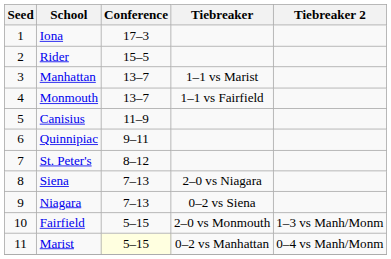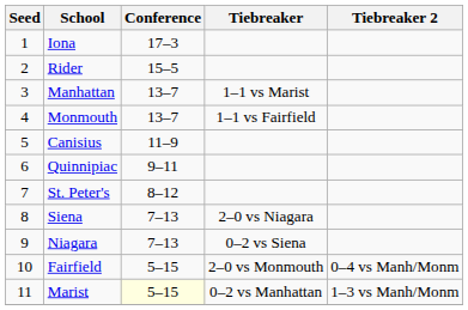Fairfield | Tiebreaker 2: 1–3 vs Manh/Monm -> 0–4 vs Manh/Monm
Marist | Tiebreaker 2: 0–4 vs Manh/Monm -> 1–3 vs Manh/Monm
